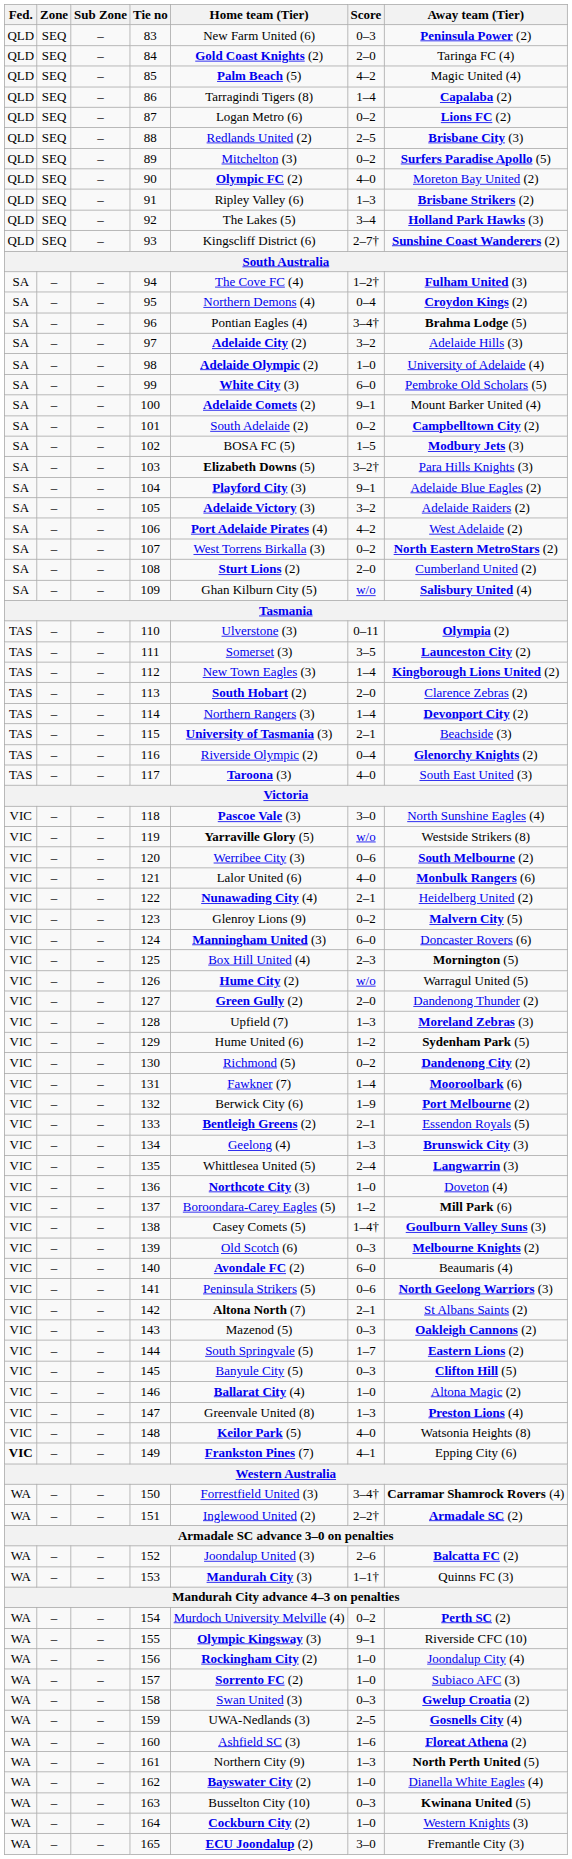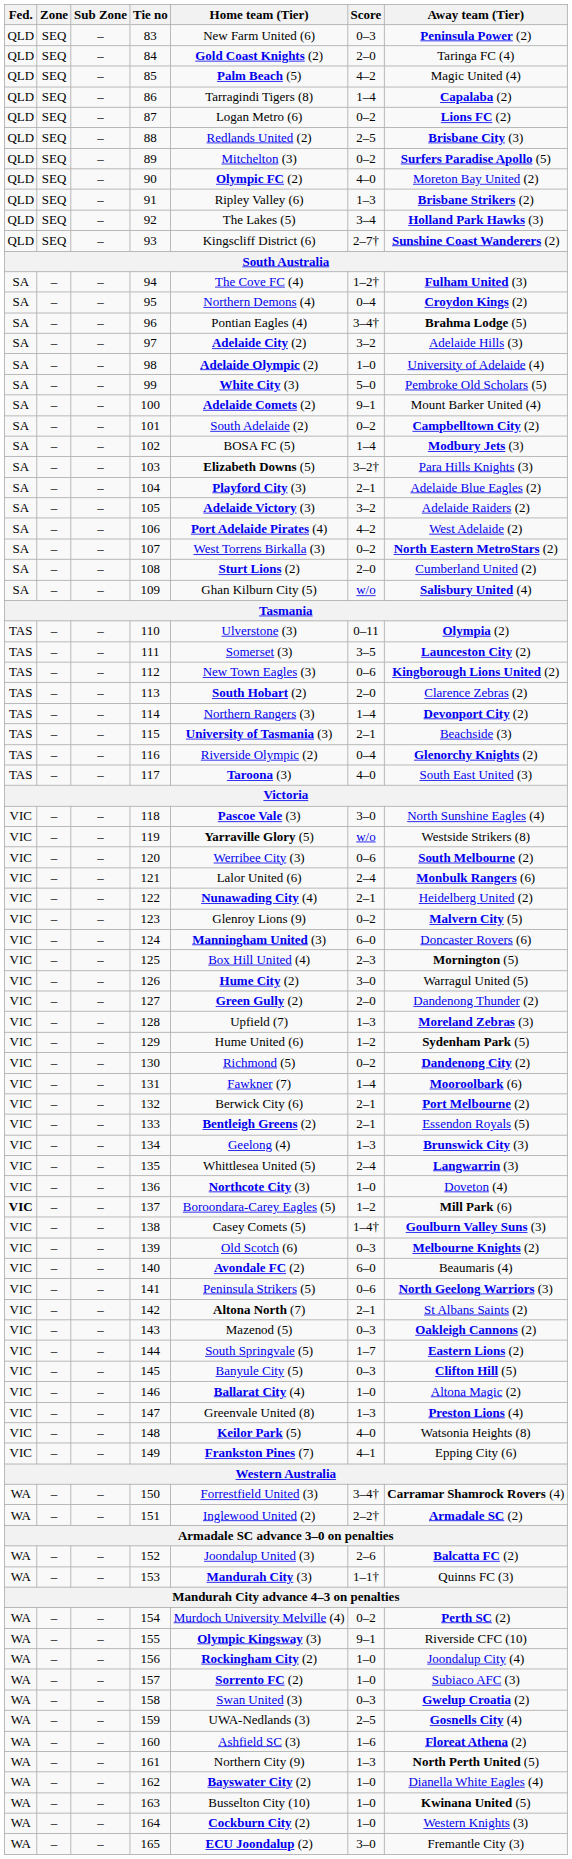99 | Score: 6–0 -> 5–0
102 | Score: 1–5 -> 1–4
104 | Score: 9–1 -> 2–1
112 | Score: 1–4 -> 0–6
121 | Score: 4–0 -> 2–4
126 | Score: w/o -> 3–0
132 | Score: 1–9 -> 2–1
137 | Fed.: normal -> bold
149 | Fed.: bold -> normal
163 | Score: 0–3 -> 1–0
